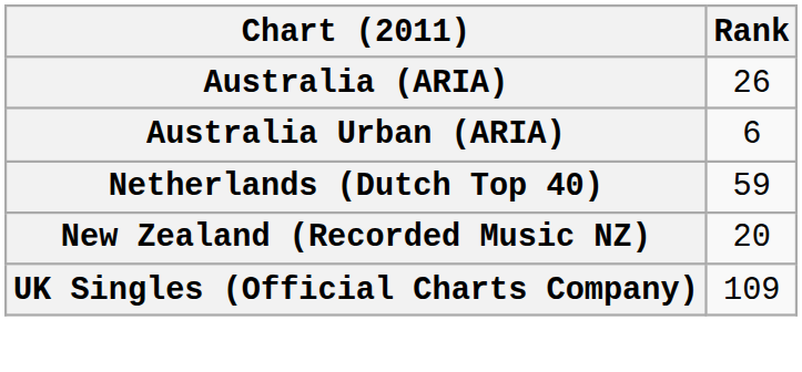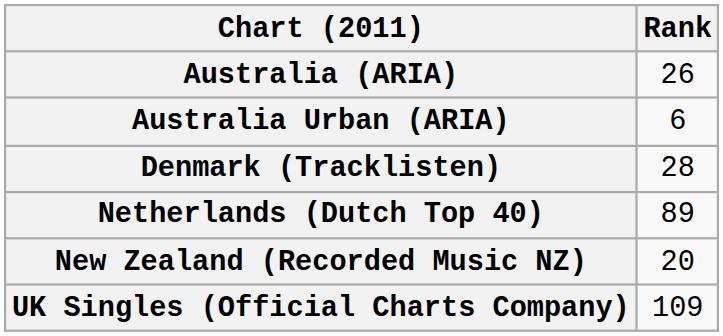+ row: Denmark (Tracklisten) | 28
Netherlands (Dutch Top 40) | Rank: 59 -> 89
